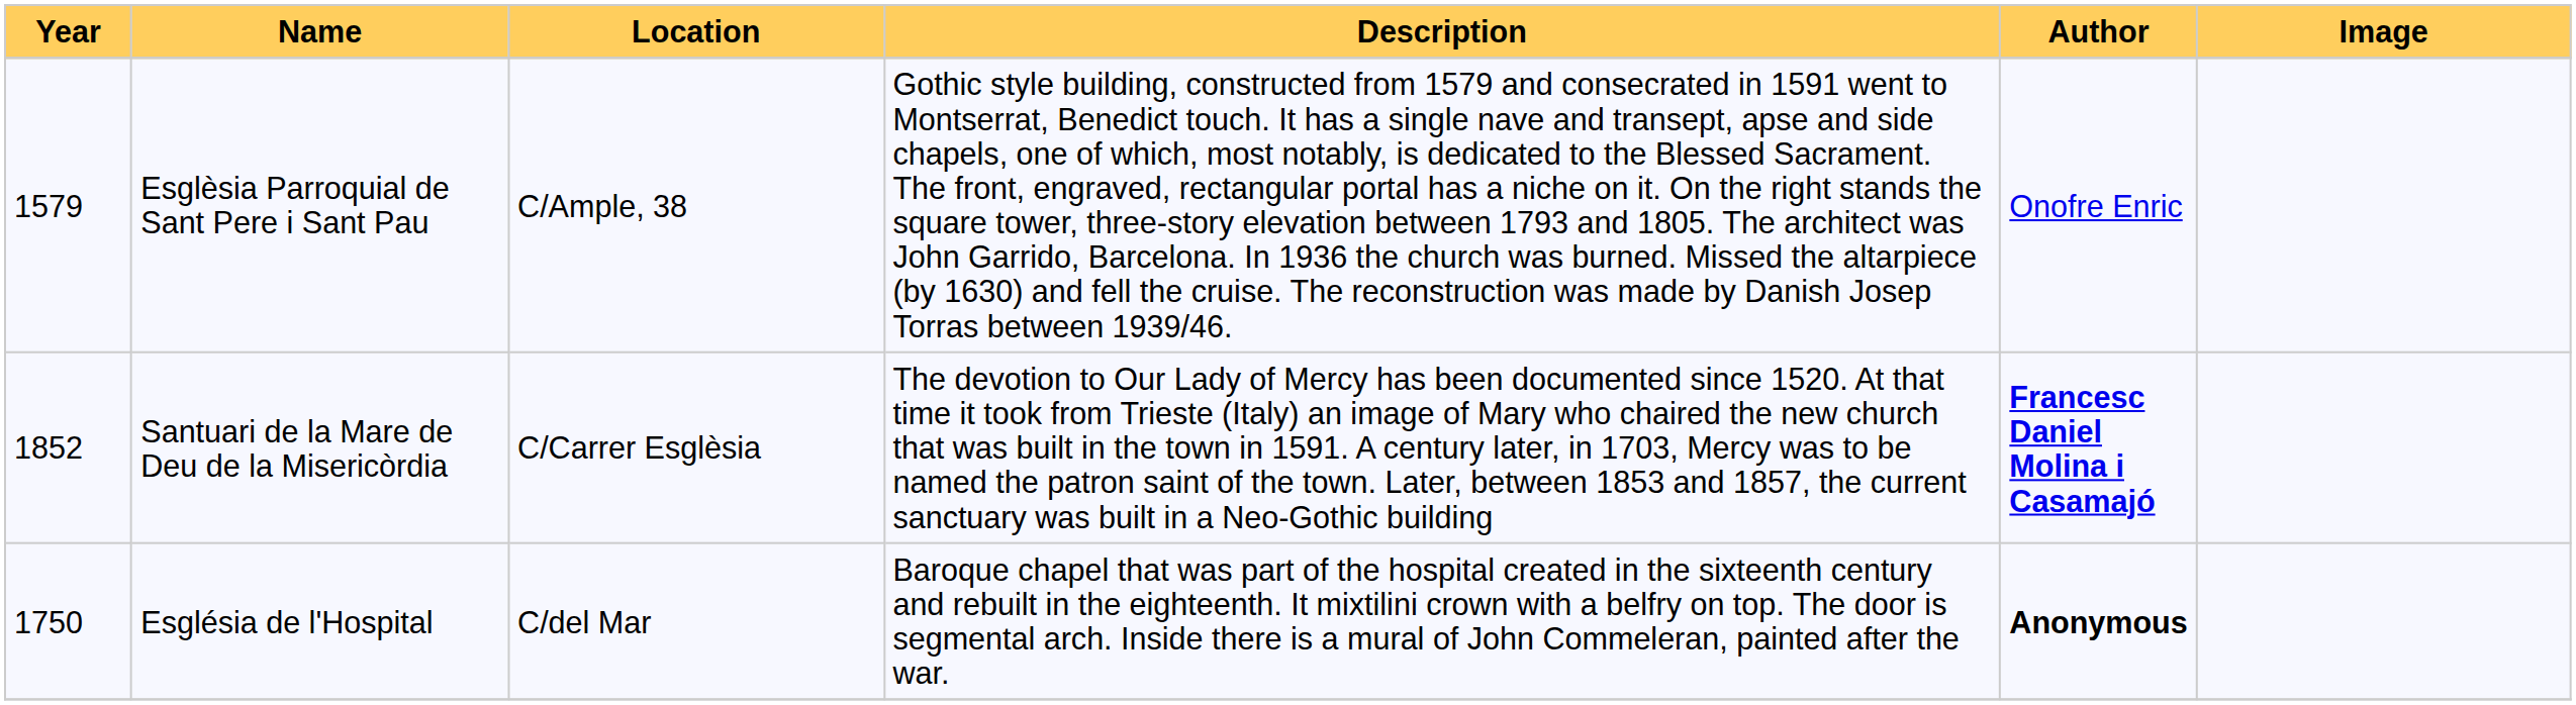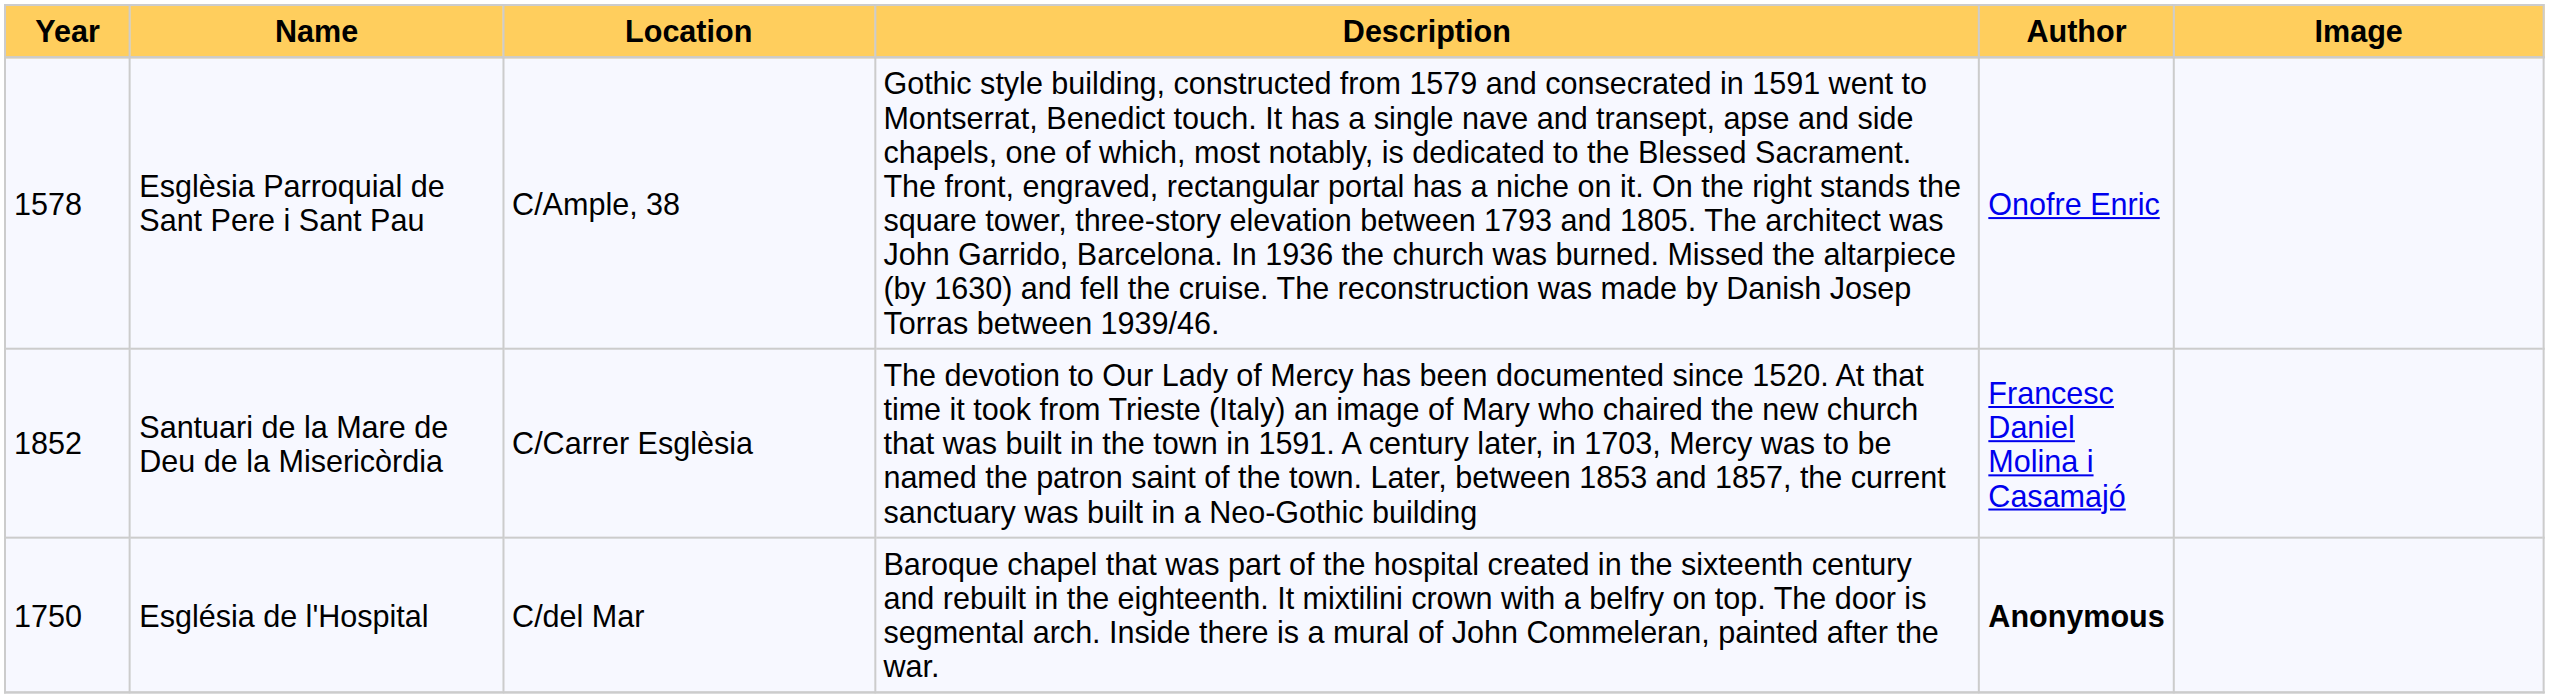Esglèsia Parroquial de Sant Pere i Sant Pau | Year: 1579 -> 1578
Santuari de la Mare de Deu de la Misericòrdia | Author: bold -> normal
